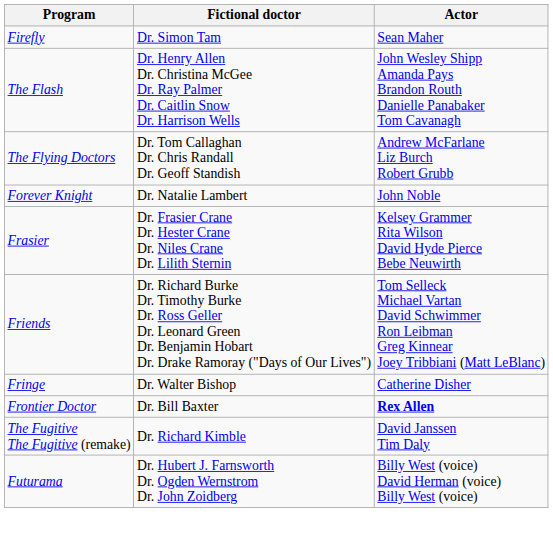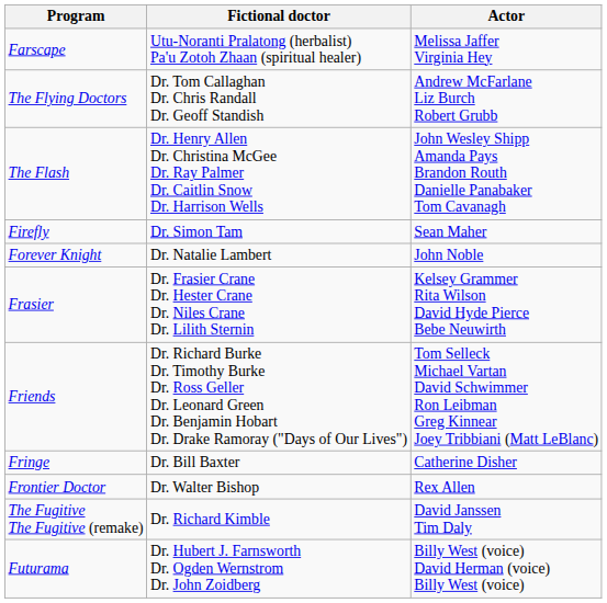+ row: Farscape | Utu-Noranti Pralatong (herbalist) Pa'u Zotoh Zhaan (spiritual healer) | Melissa Jaffer Virginia Hey
rows swapped: Firefly <-> The Flying Doctors
Fringe | Fictional doctor: Dr. Walter Bishop -> Dr. Bill Baxter
Frontier Doctor | Fictional doctor: Dr. Bill Baxter -> Dr. Walter Bishop
Frontier Doctor | Actor: bold -> normal
